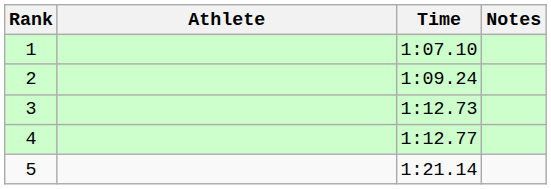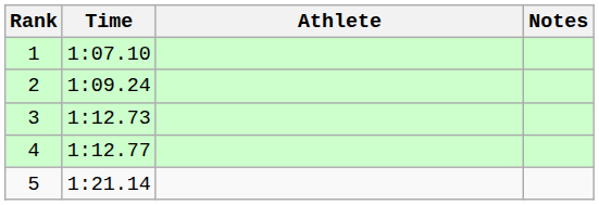columns swapped: Athlete <-> Time
